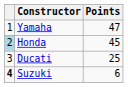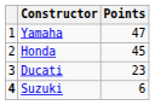Honda | column 1: lightblue background -> no background
Ducati | Points: 25 -> 23
